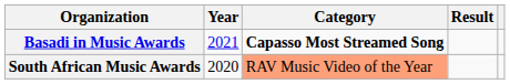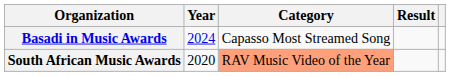Basadi in Music Awards | Year: 2021 -> 2024
Basadi in Music Awards | Category: bold -> normal
